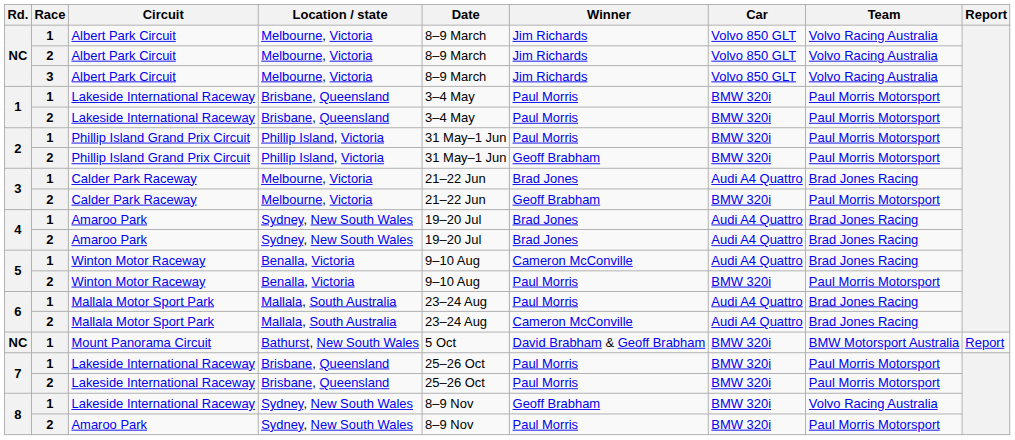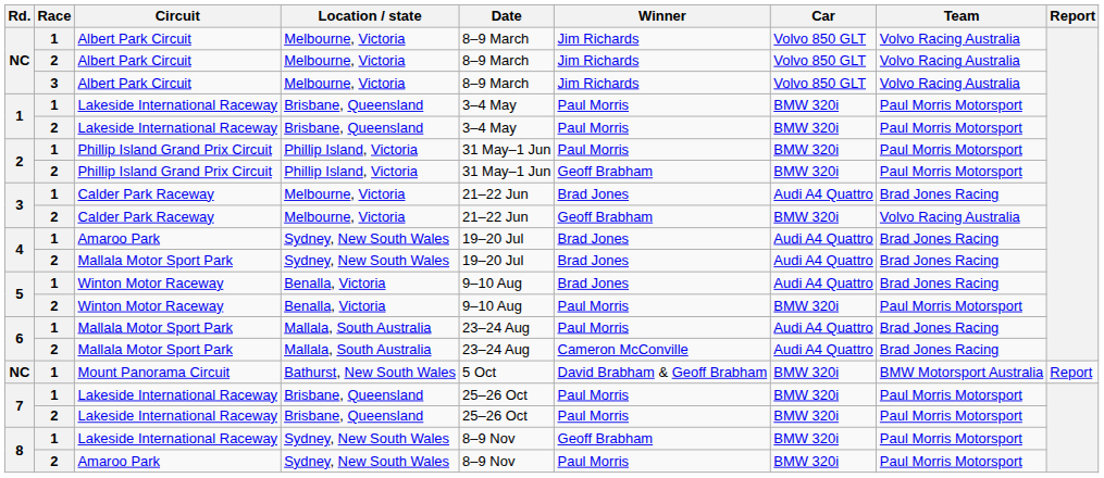3 / 2 | Team: Paul Morris Motorsport -> Volvo Racing Australia
4 / 2 | Circuit: Amaroo Park -> Mallala Motor Sport Park
5 / 1 | Winner: Cameron McConville -> Brad Jones
8 / 1 | Team: Volvo Racing Australia -> Paul Morris Motorsport
